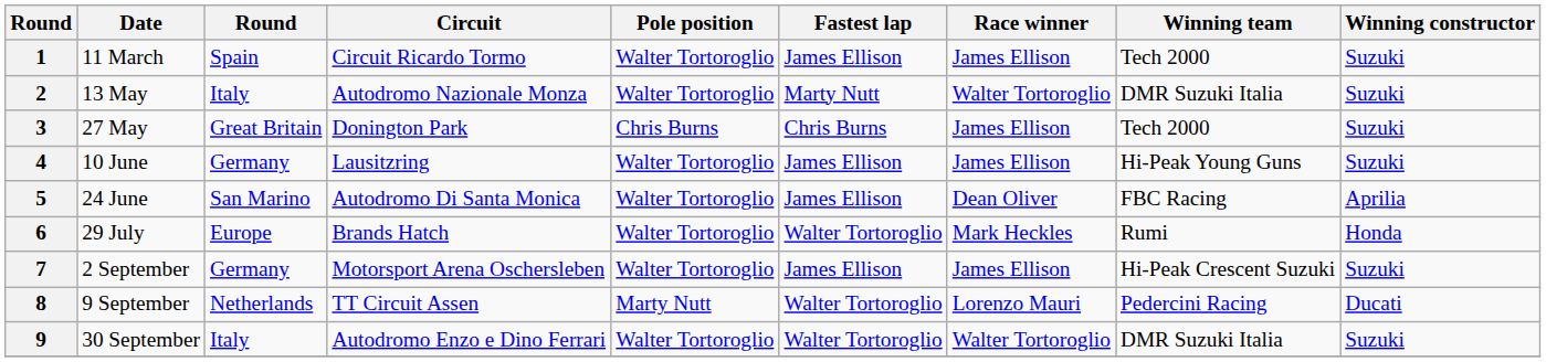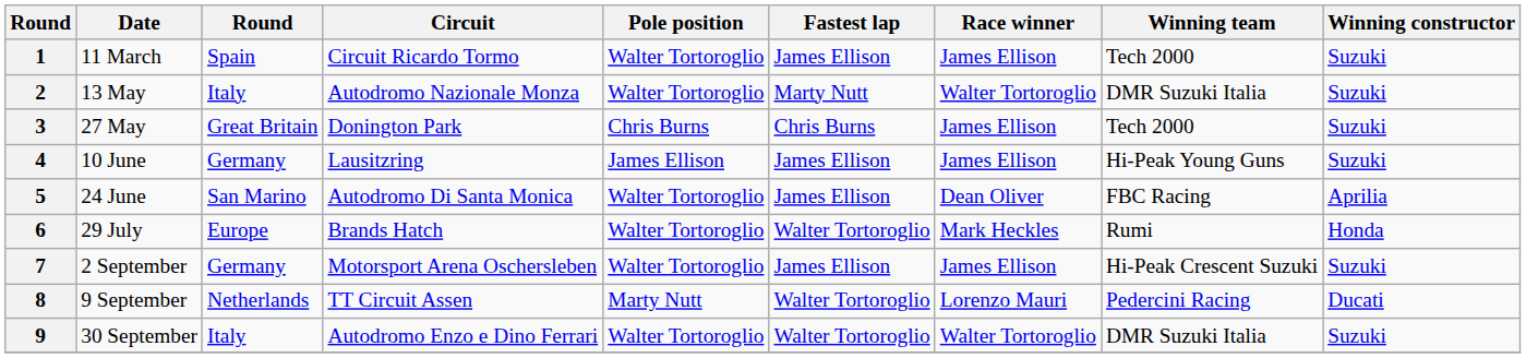4 | Pole position: Walter Tortoroglio -> James Ellison
